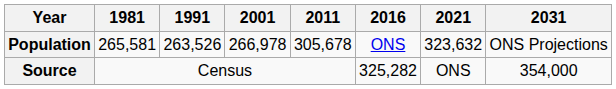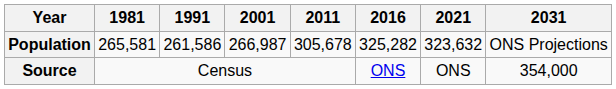Population | 1991: 263,526 -> 261,586
Population | 2001: 266,978 -> 266,987
Population | 2016: ONS -> 325,282
Source | 2016: 325,282 -> ONS
